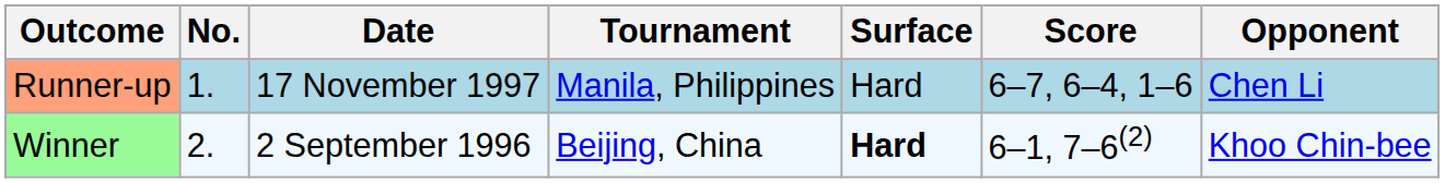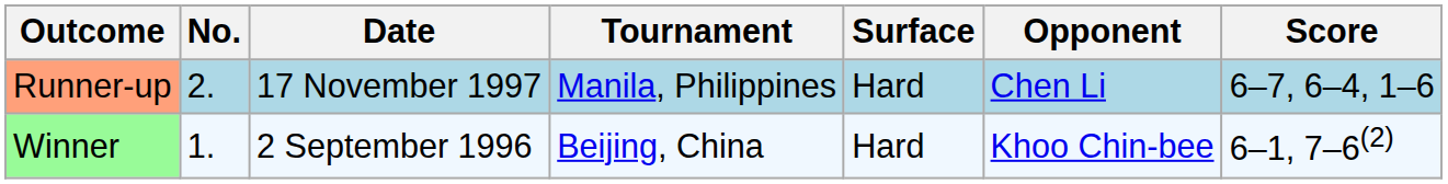columns swapped: Opponent <-> Score
Runner-up | No.: 1. -> 2.
Winner | No.: 2. -> 1.
Winner | Surface: bold -> normal
